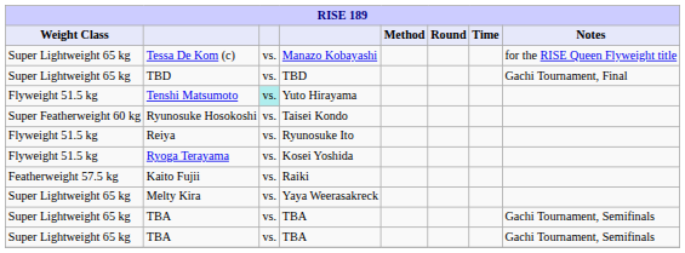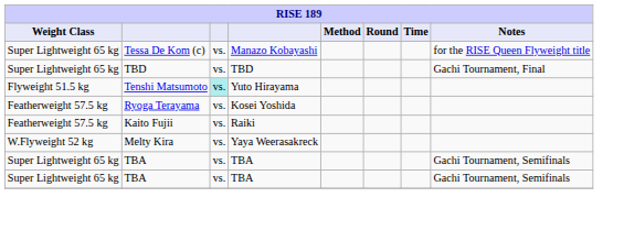- row: Super Featherweight 60 kg | Ryunosuke Hosokoshi | vs. | Taisei Kondo
- row: Flyweight 51.5 kg | Reiya | vs. | Ryunosuke Ito
Ryoga Terayama | Weight Class: Flyweight 51.5 kg -> Featherweight 57.5 kg
Melty Kira | Weight Class: Super Lightweight 65 kg -> W.Flyweight 52 kg
